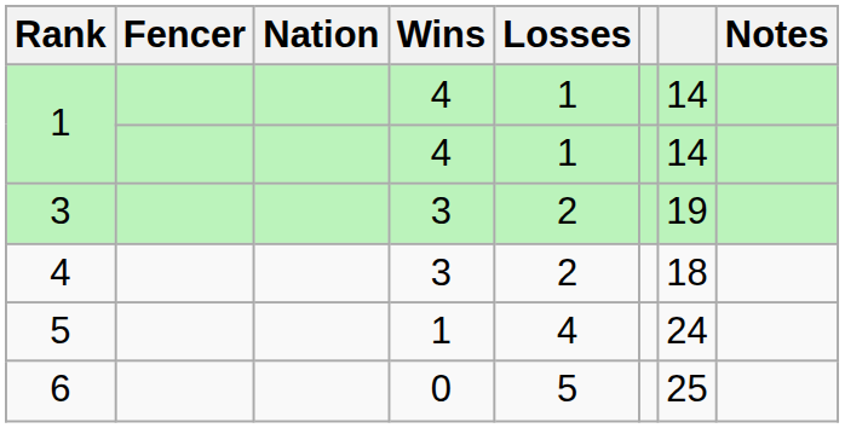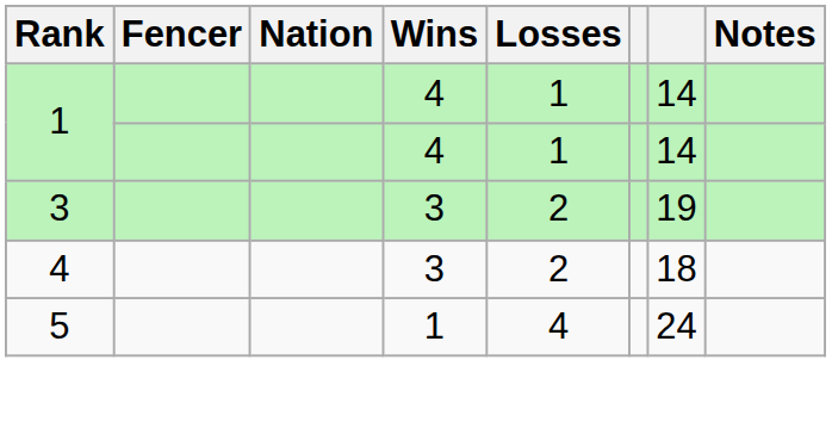- row: 6 | 0 | 5 | 25
